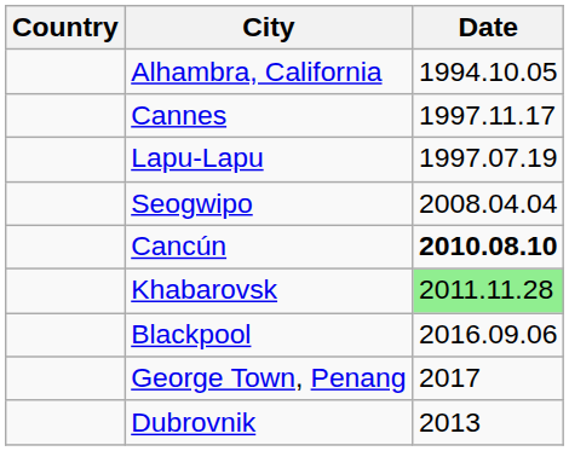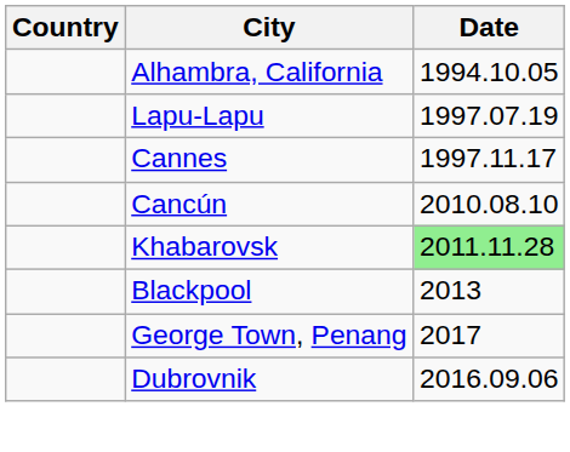rows swapped: Lapu-Lapu <-> Cannes
- row: Seogwipo | 2008.04.04
Cancún | Date: bold -> normal
Blackpool | Date: 2016.09.06 -> 2013
Dubrovnik | Date: 2013 -> 2016.09.06
